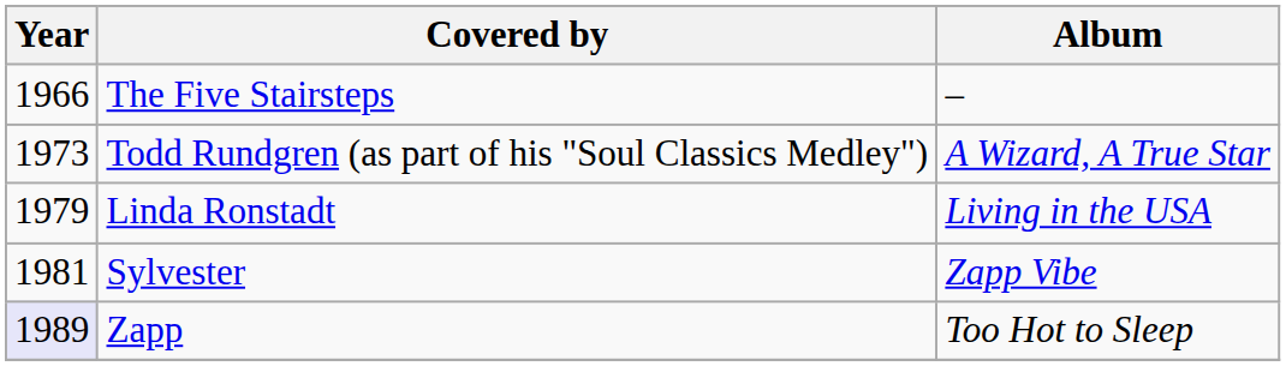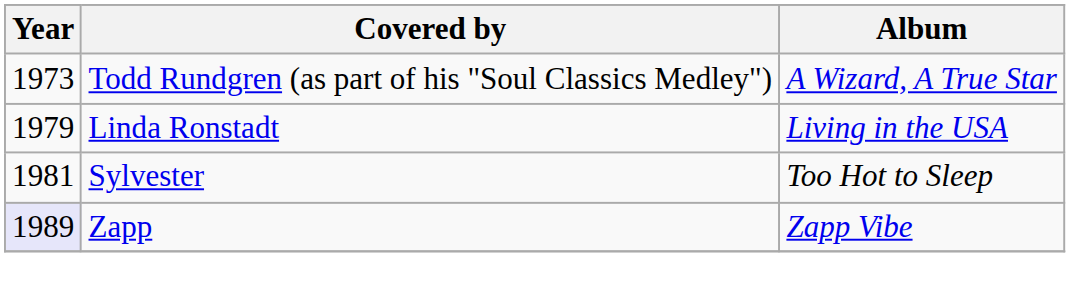- row: 1966 | The Five Stairsteps | –
Sylvester | Album: Zapp Vibe -> Too Hot to Sleep
Zapp | Album: Too Hot to Sleep -> Zapp Vibe
